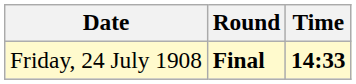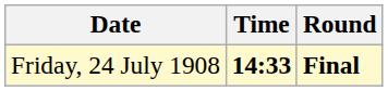columns swapped: Time <-> Round
